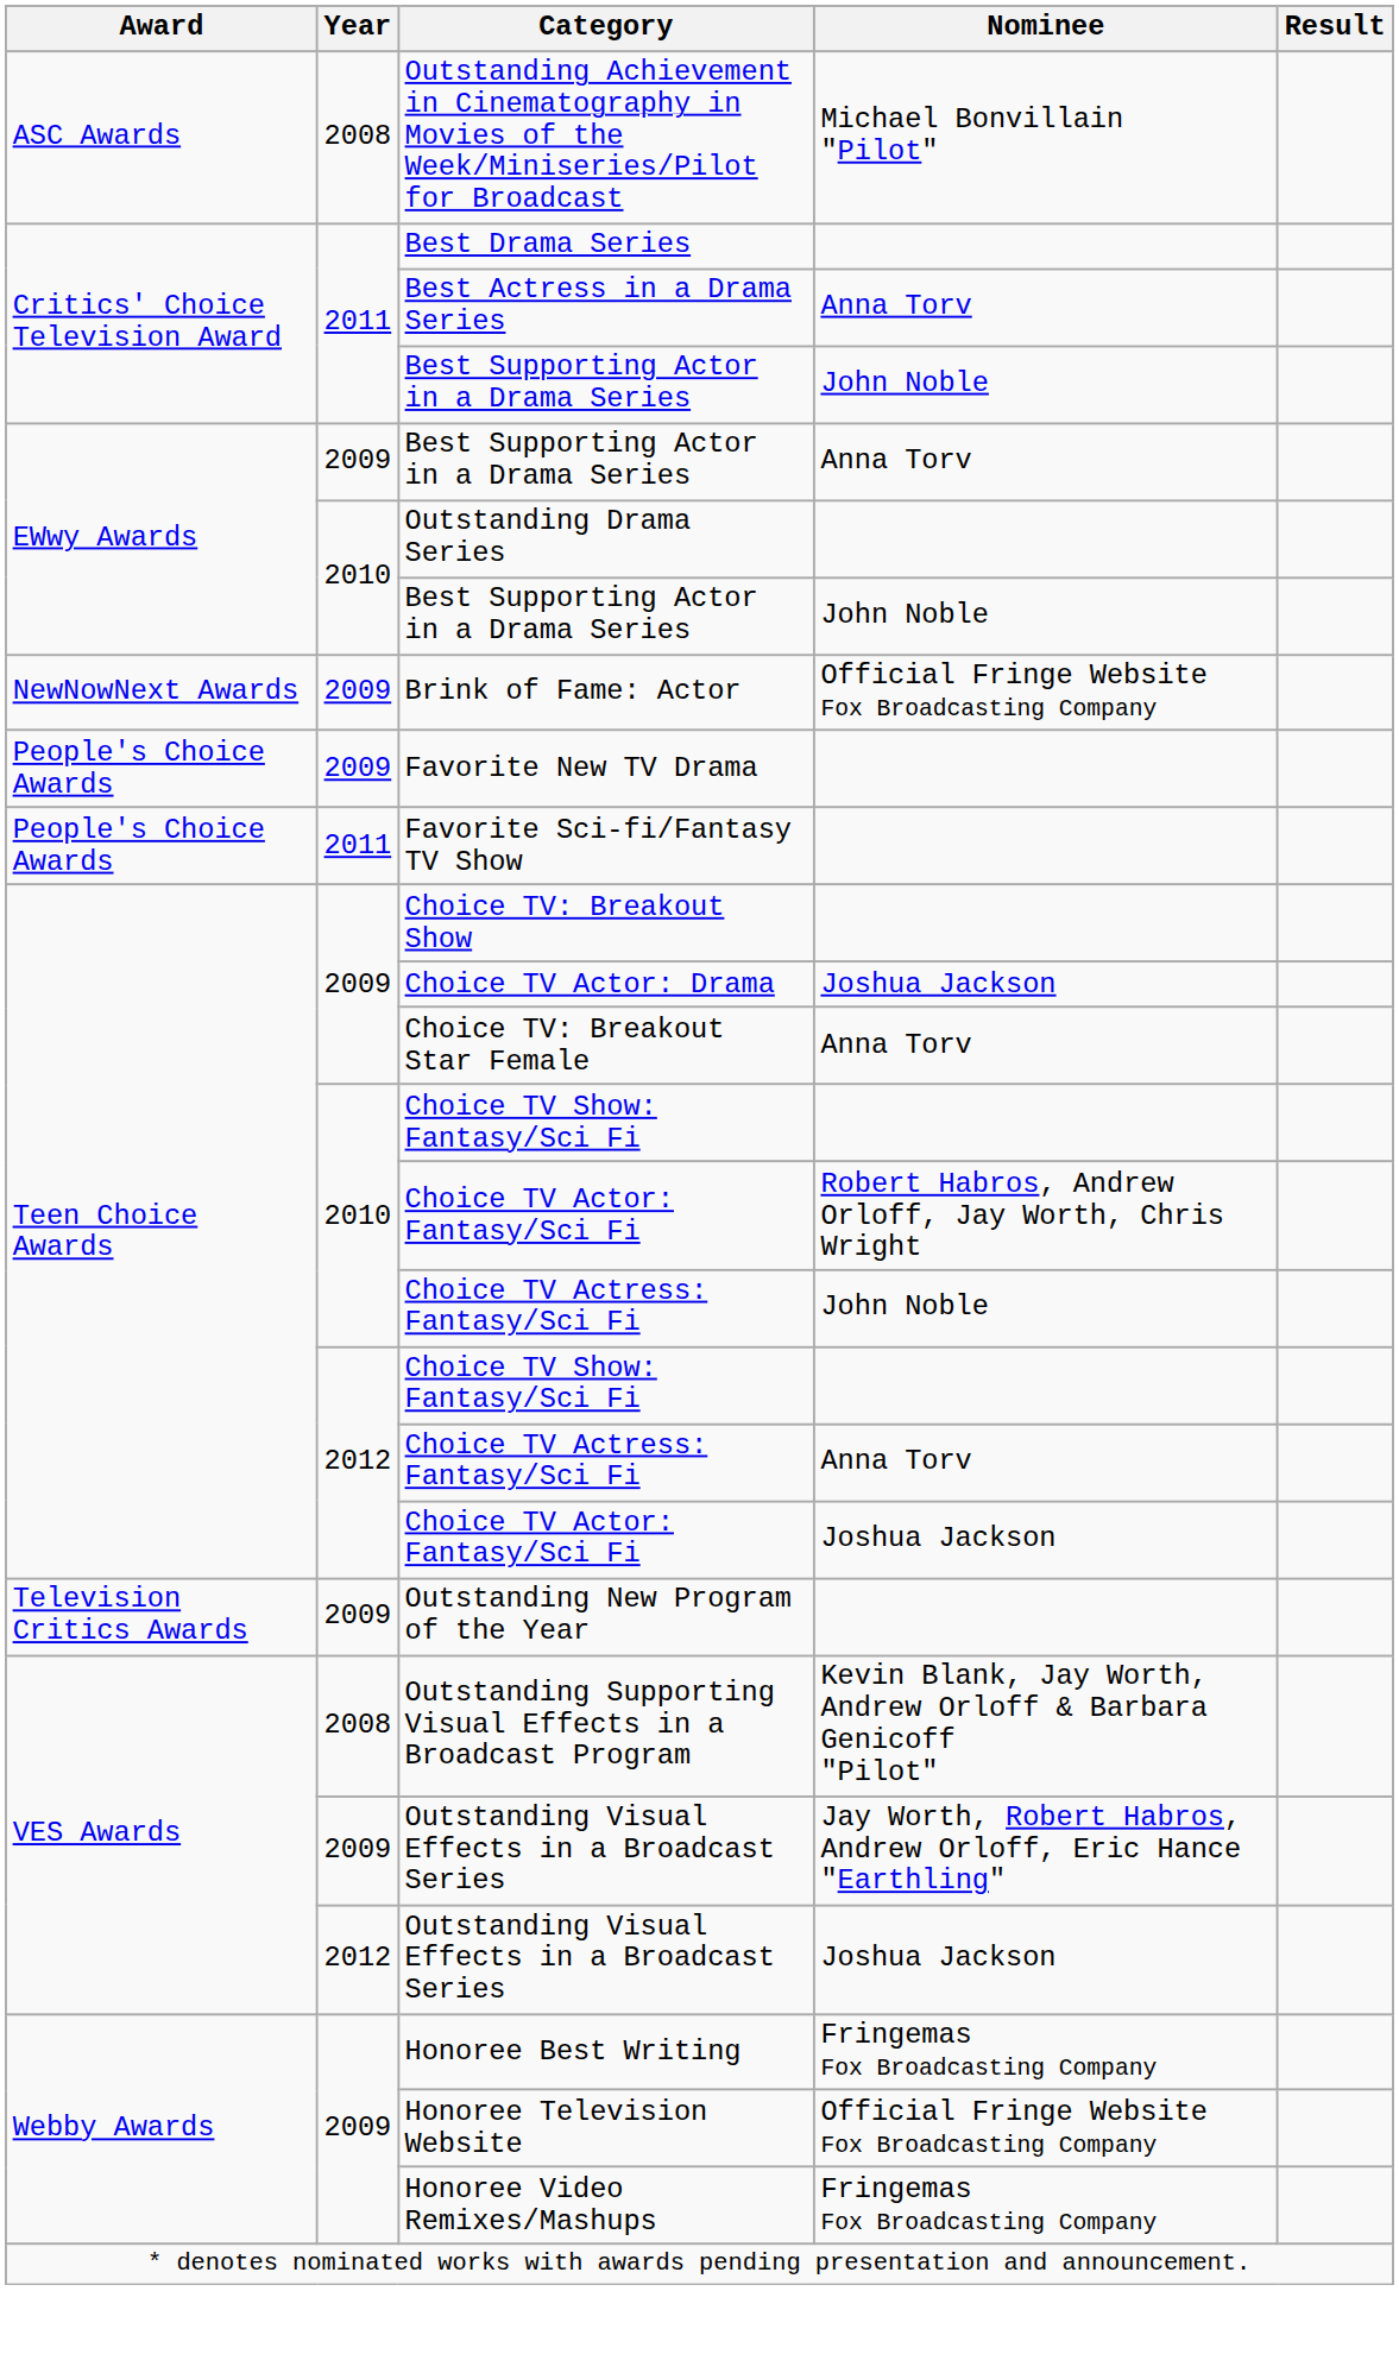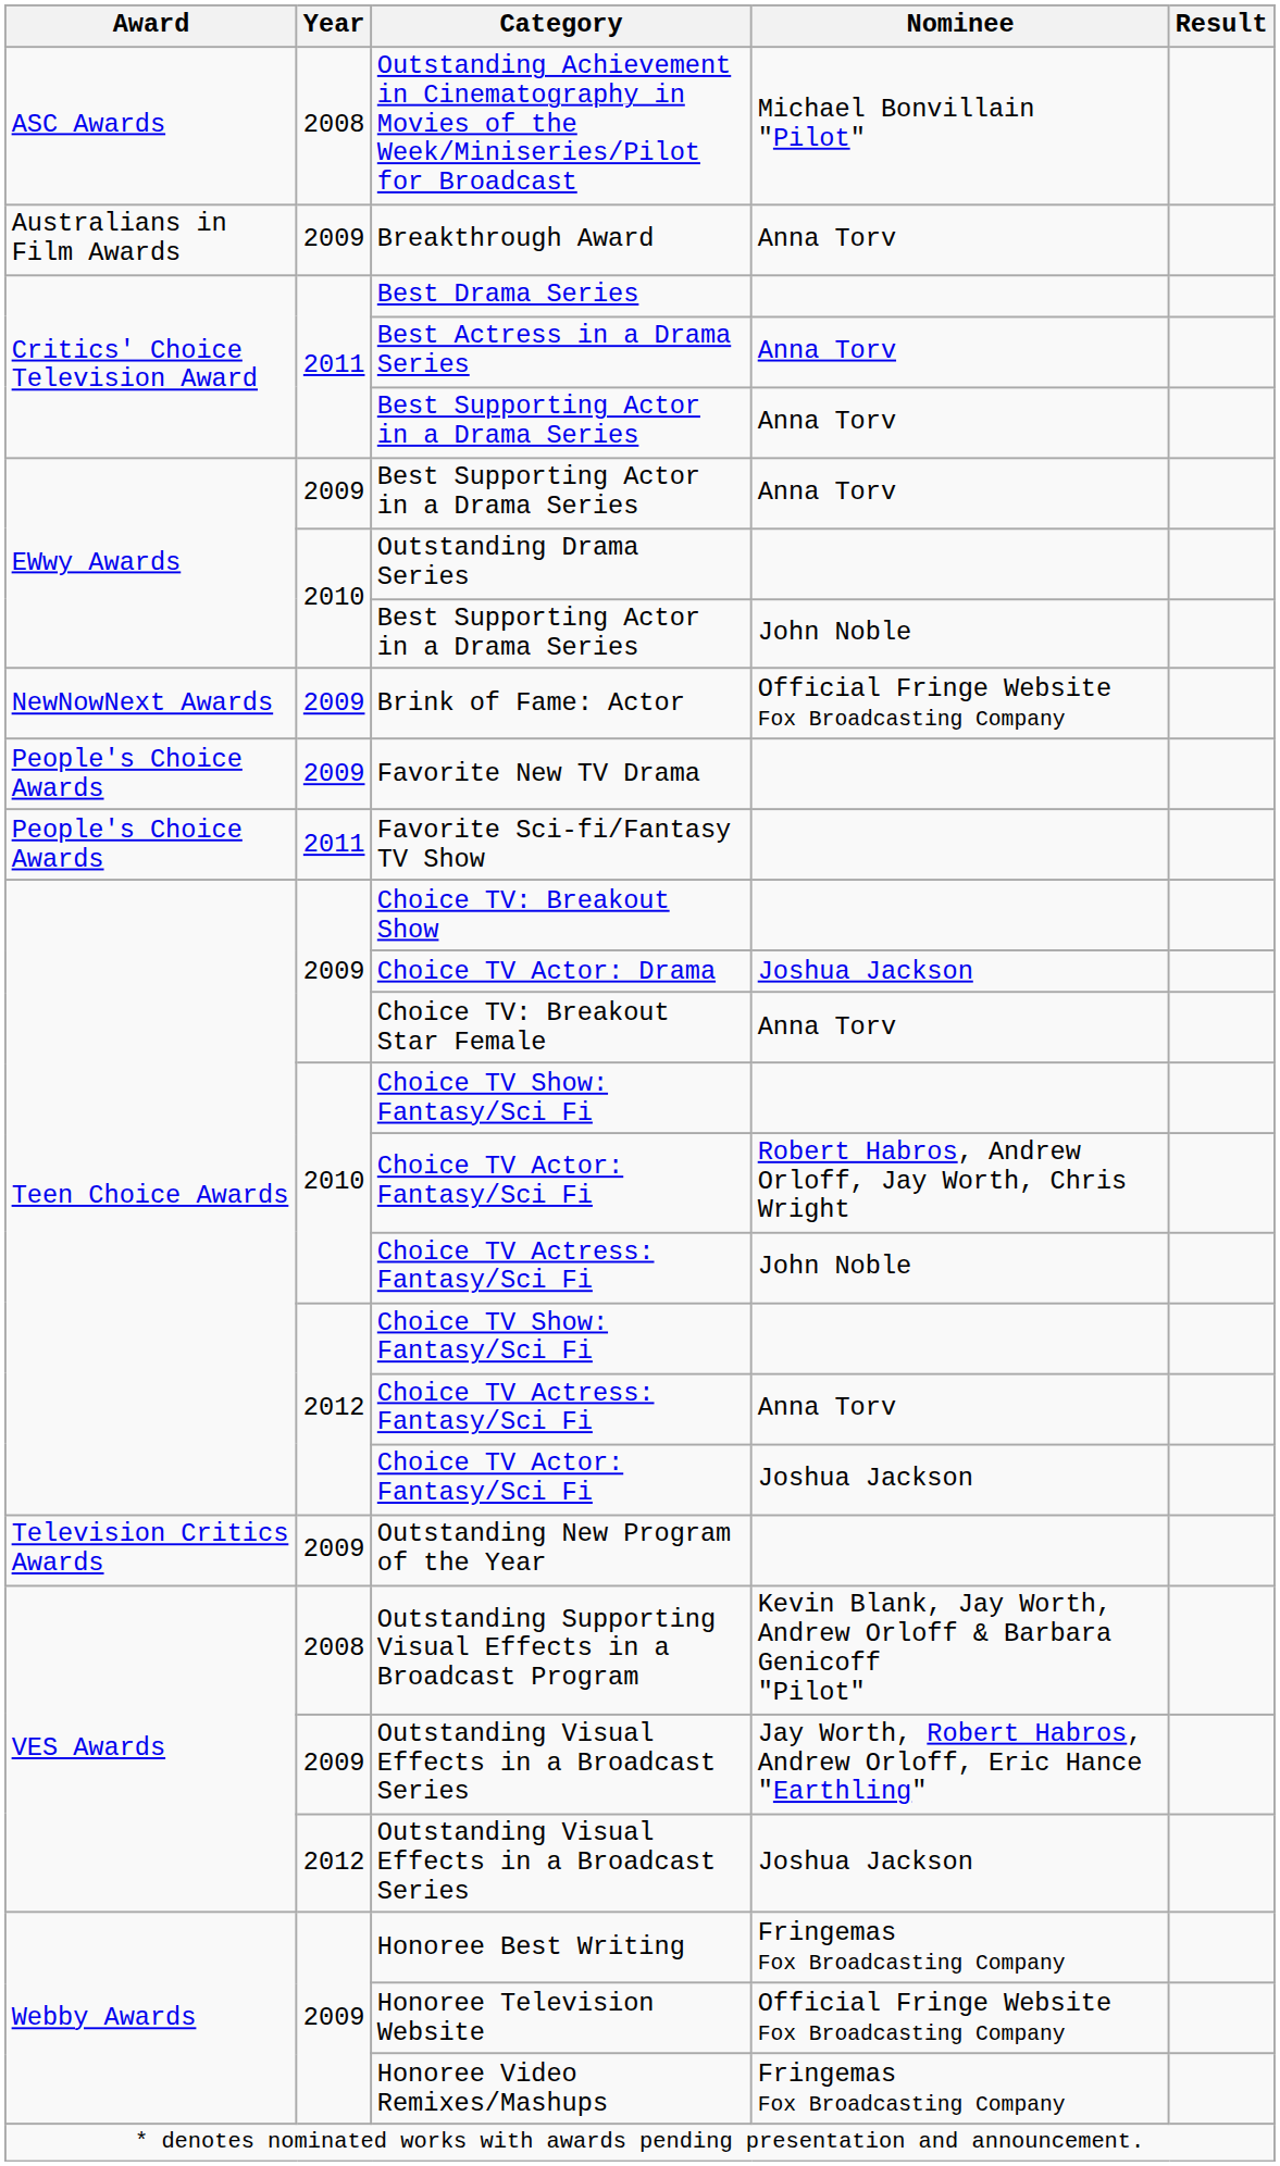+ row: Australians in Film Awards | 2009 | Breakthrough Award | Anna Torv
2011 / Best Supporting Actor in a Drama Series | Nominee: John Noble -> Anna Torv
